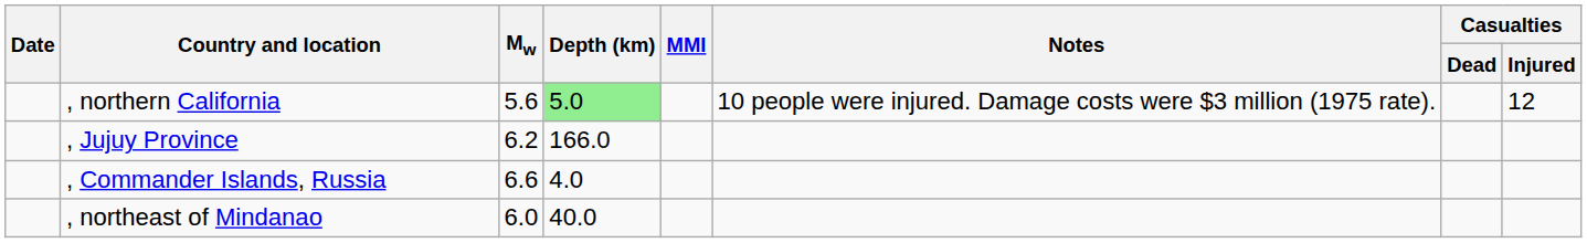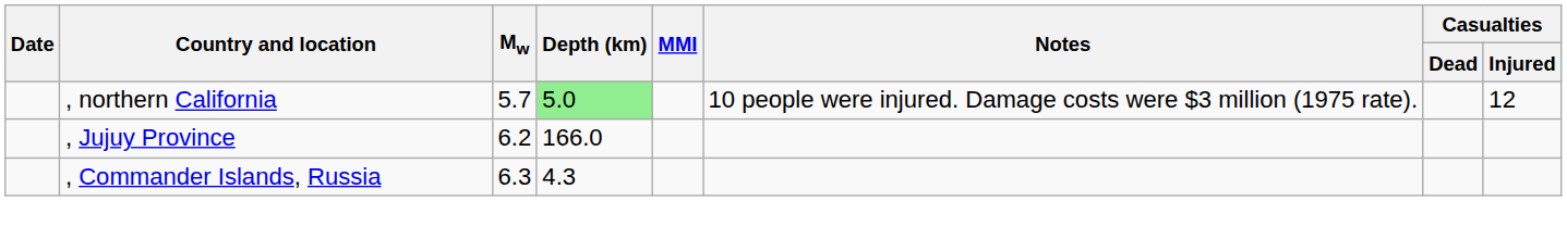, northern California | Mw: 5.6 -> 5.7
, Commander Islands, Russia | Mw: 6.6 -> 6.3
, Commander Islands, Russia | Depth (km): 4.0 -> 4.3
- row: , northeast of Mindanao | 6.0 | 40.0
